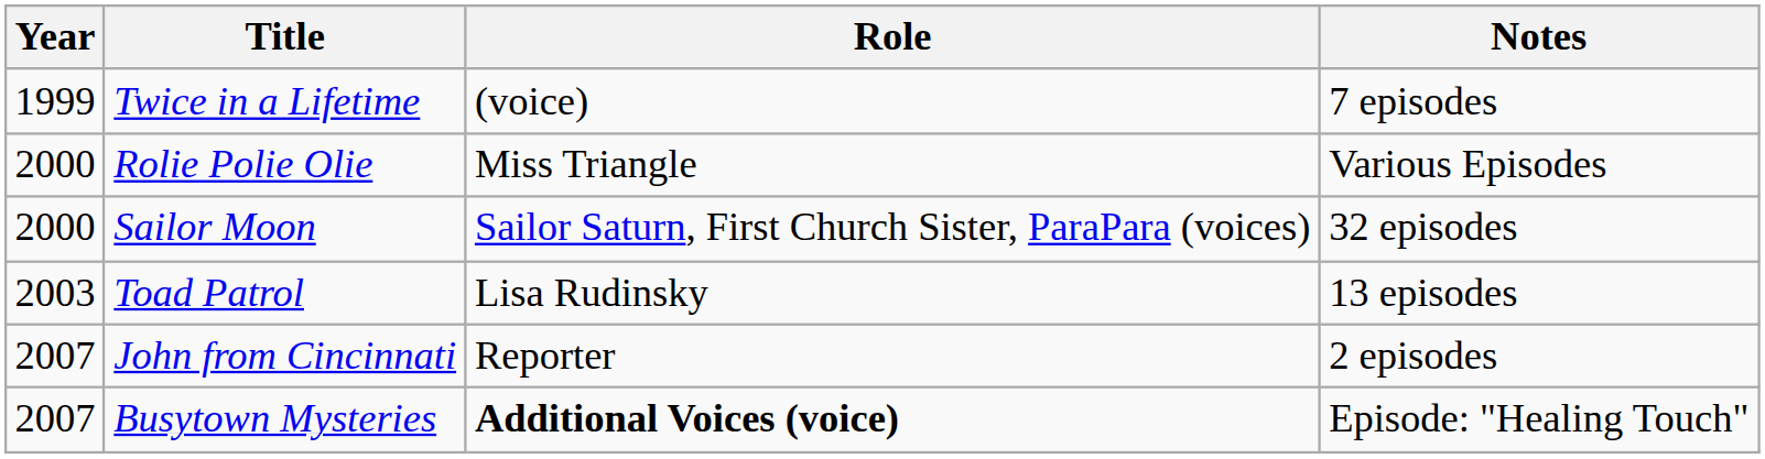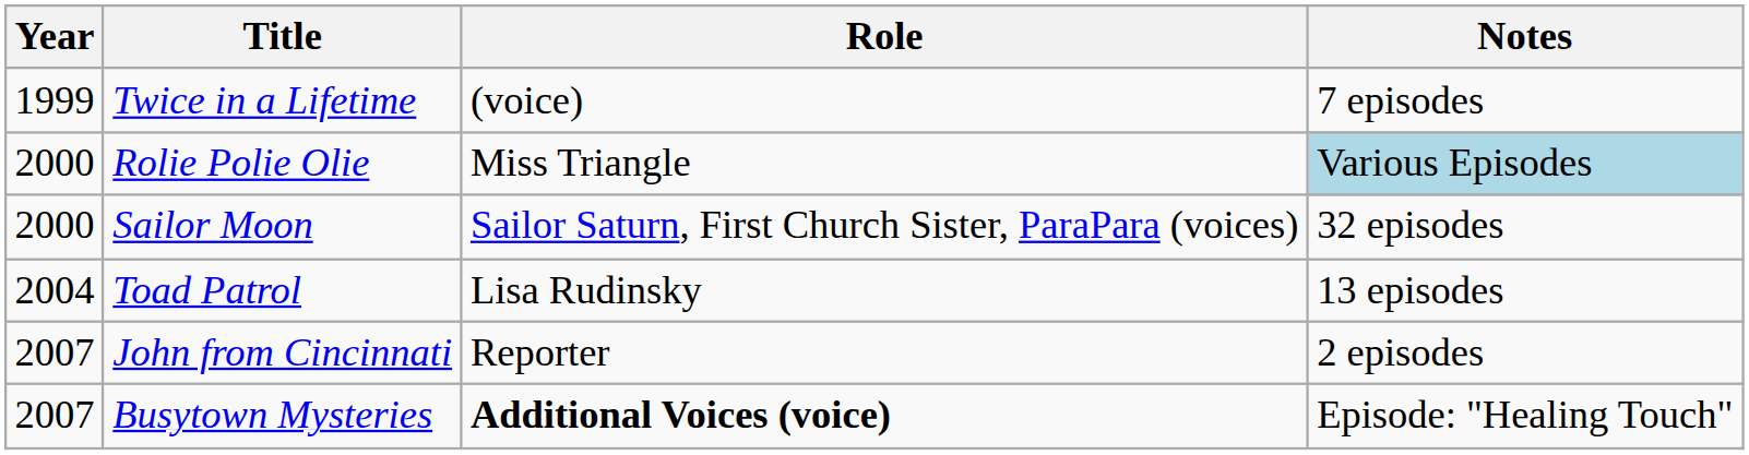Rolie Polie Olie | Notes: no background -> lightblue background
Toad Patrol | Year: 2003 -> 2004
